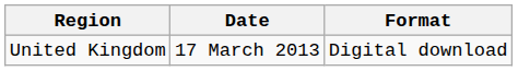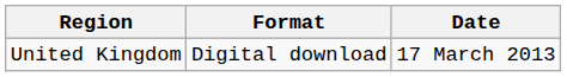columns swapped: Date <-> Format
